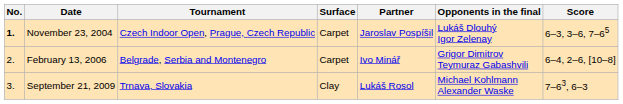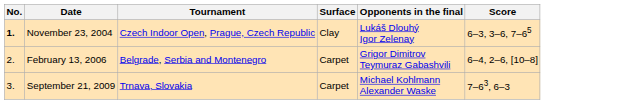- column: Partner | Jaroslav Pospíšil | Ivo Minář | Lukáš Rosol
November 23, 2004 | Surface: Carpet -> Clay
September 21, 2009 | Surface: Clay -> Carpet
